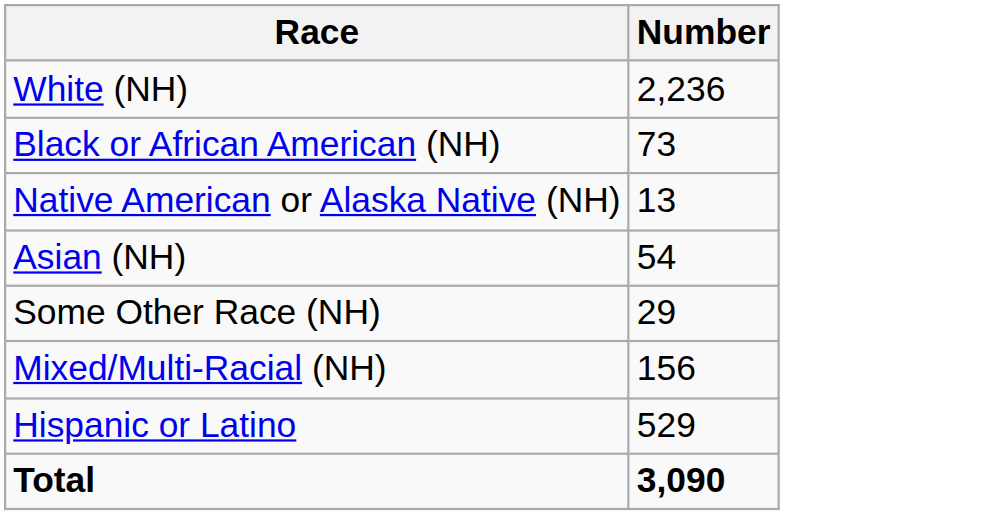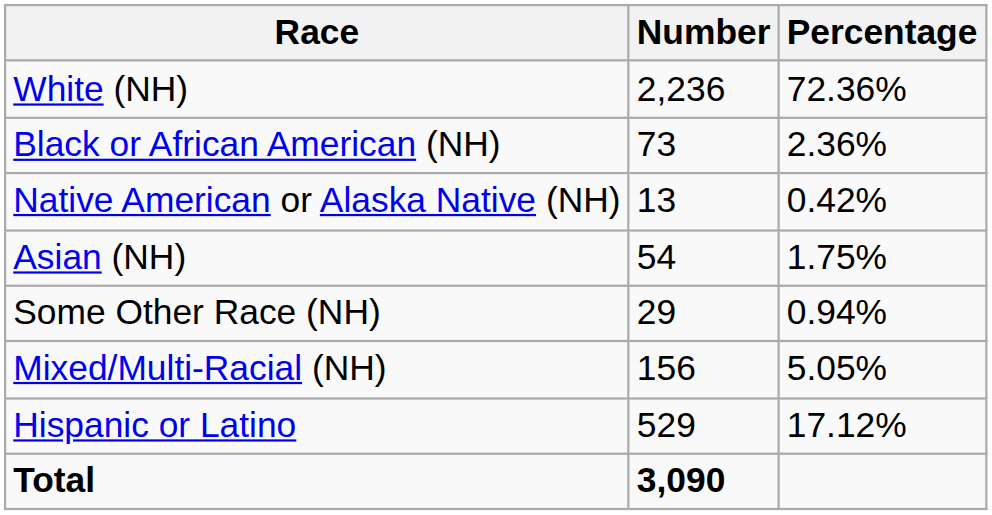+ column: Percentage | 72.36% | 2.36% | 0.42% | 1.75% | 0.94% | 5.05% | 17.12%
